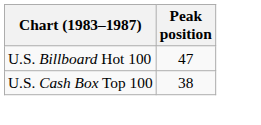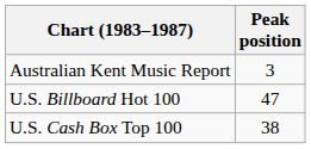+ row: Australian Kent Music Report | 3
